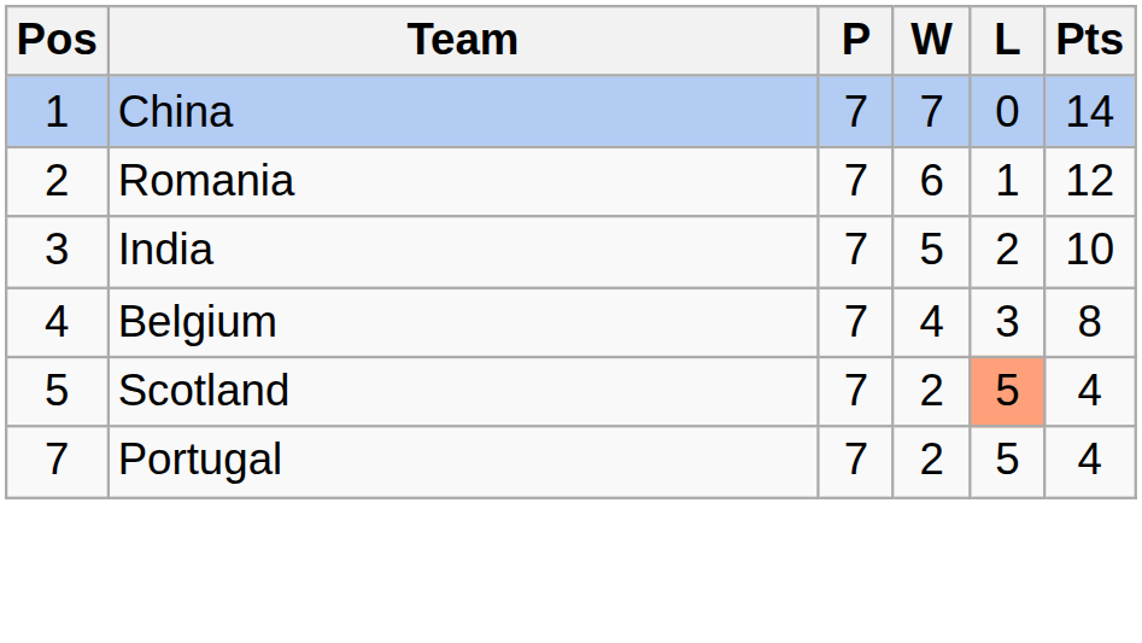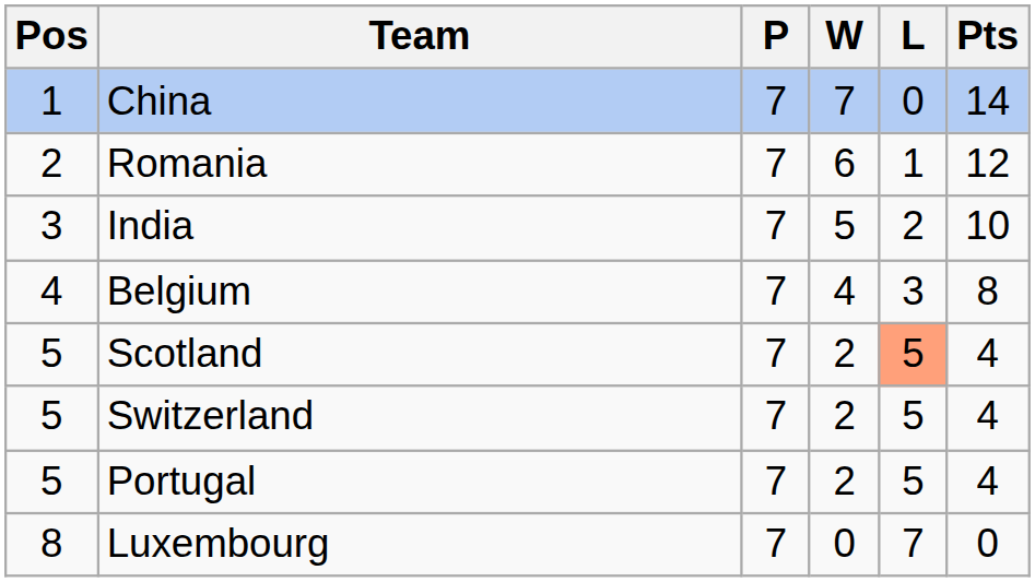+ row: 5 | Switzerland | 7 | 2 | 5 | 4
Portugal | Pos: 7 -> 5
+ row: 8 | Luxembourg | 7 | 0 | 7 | 0
